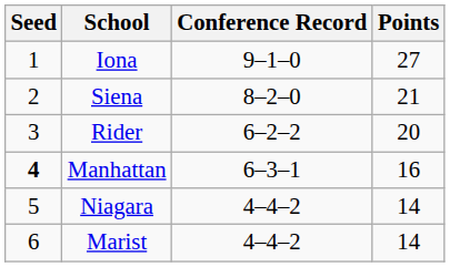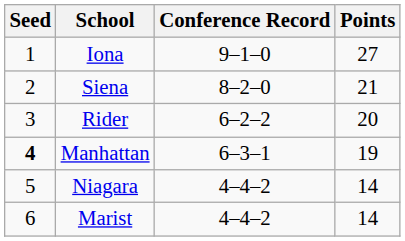Manhattan | Points: 16 -> 19
